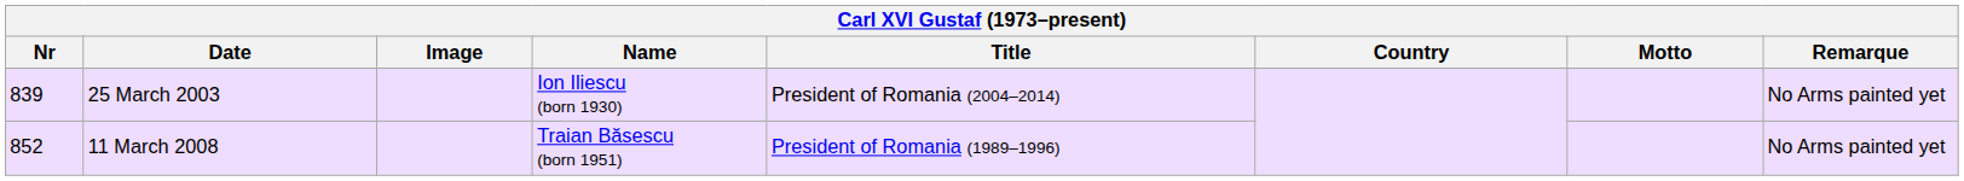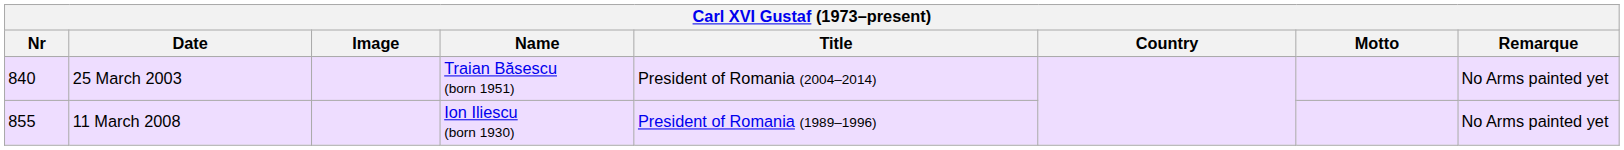25 March 2003 | Nr: 839 -> 840
25 March 2003 | Name: Ion Iliescu (born 1930) -> Traian Băsescu (born 1951)
11 March 2008 | Nr: 852 -> 855
11 March 2008 | Name: Traian Băsescu (born 1951) -> Ion Iliescu (born 1930)
